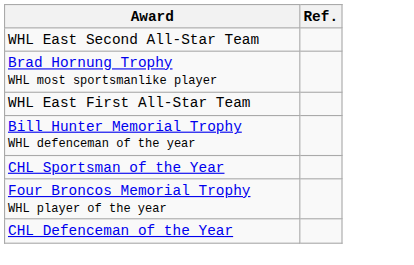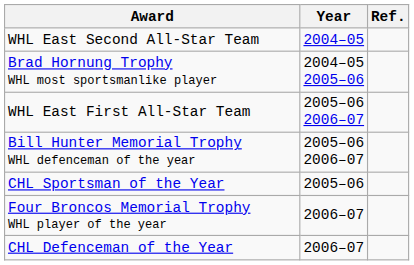+ column: Year | 2004–05 | 2004–05 2005–06 | 2005–06 2006–07 | 2005–06 2006–07 | 2005–06 | 2006–07 | 2006–07
